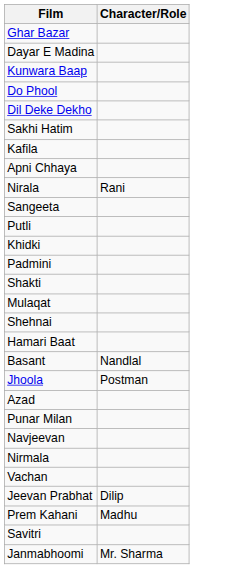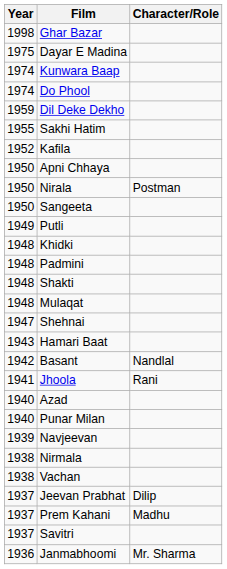+ column: Year | 1998 | 1975 | 1974 | 1974 | 1959 | 1955 | 1952 | 1950 | 1950 | 1950 | 1949 | 1948 | 1948 | 1948 | 1948 | 1947 | 1943 | 1942 | 1941 | 1940 | 1940 | 1939 | 1938 | 1938 | 1937 | 1937 | 1937 | 1936
Nirala | Character/Role: Rani -> Postman
Jhoola | Character/Role: Postman -> Rani
